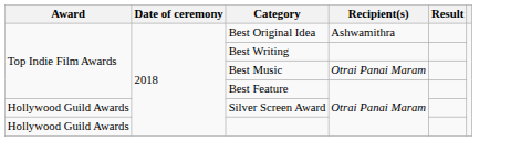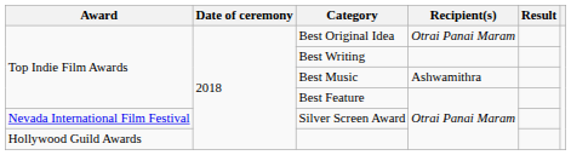Best Original Idea | Recipient(s): Ashwamithra -> Otrai Panai Maram
Best Music | Recipient(s): Otrai Panai Maram -> Ashwamithra
Silver Screen Award | Award: Hollywood Guild Awards -> Nevada International Film Festival
